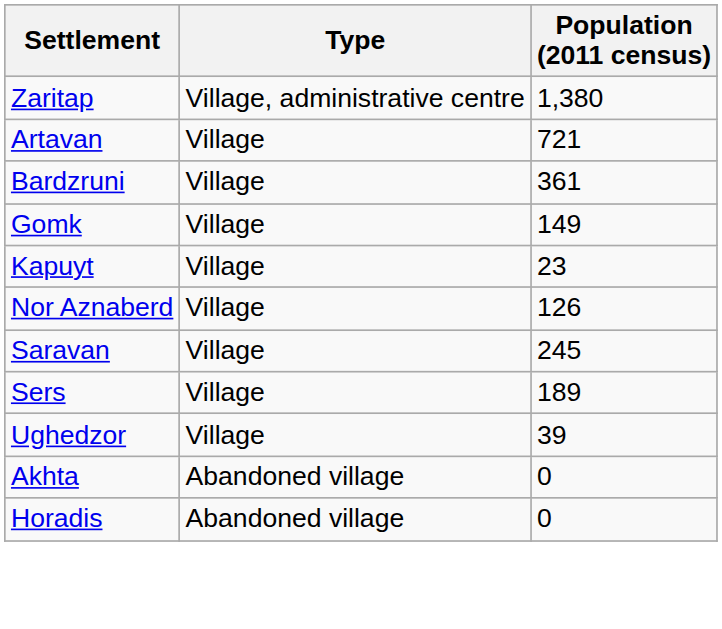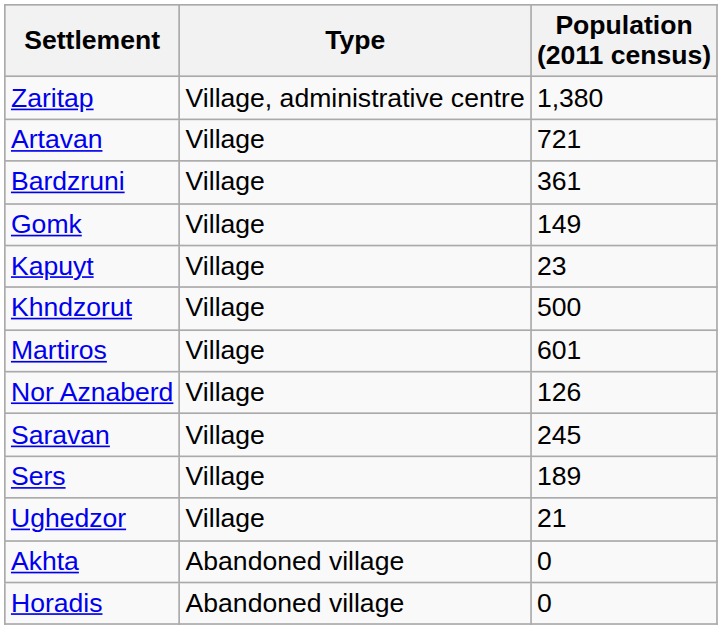+ row: Khndzorut | Village | 500
+ row: Martiros | Village | 601
Ughedzor | Population (2011 census): 39 -> 21
